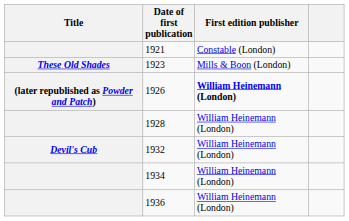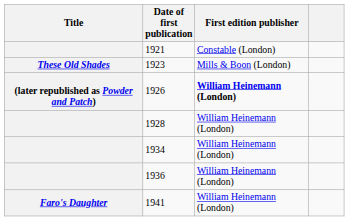- row: Devil's Cub | 1932 | William Heinemann (London)
+ row: Faro's Daughter | 1941 | William Heinemann (London)
